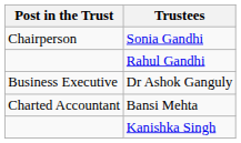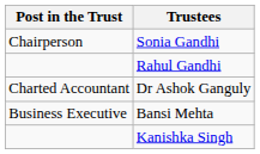Dr Ashok Ganguly | Post in the Trust: Business Executive -> Charted Accountant
Bansi Mehta | Post in the Trust: Charted Accountant -> Business Executive
